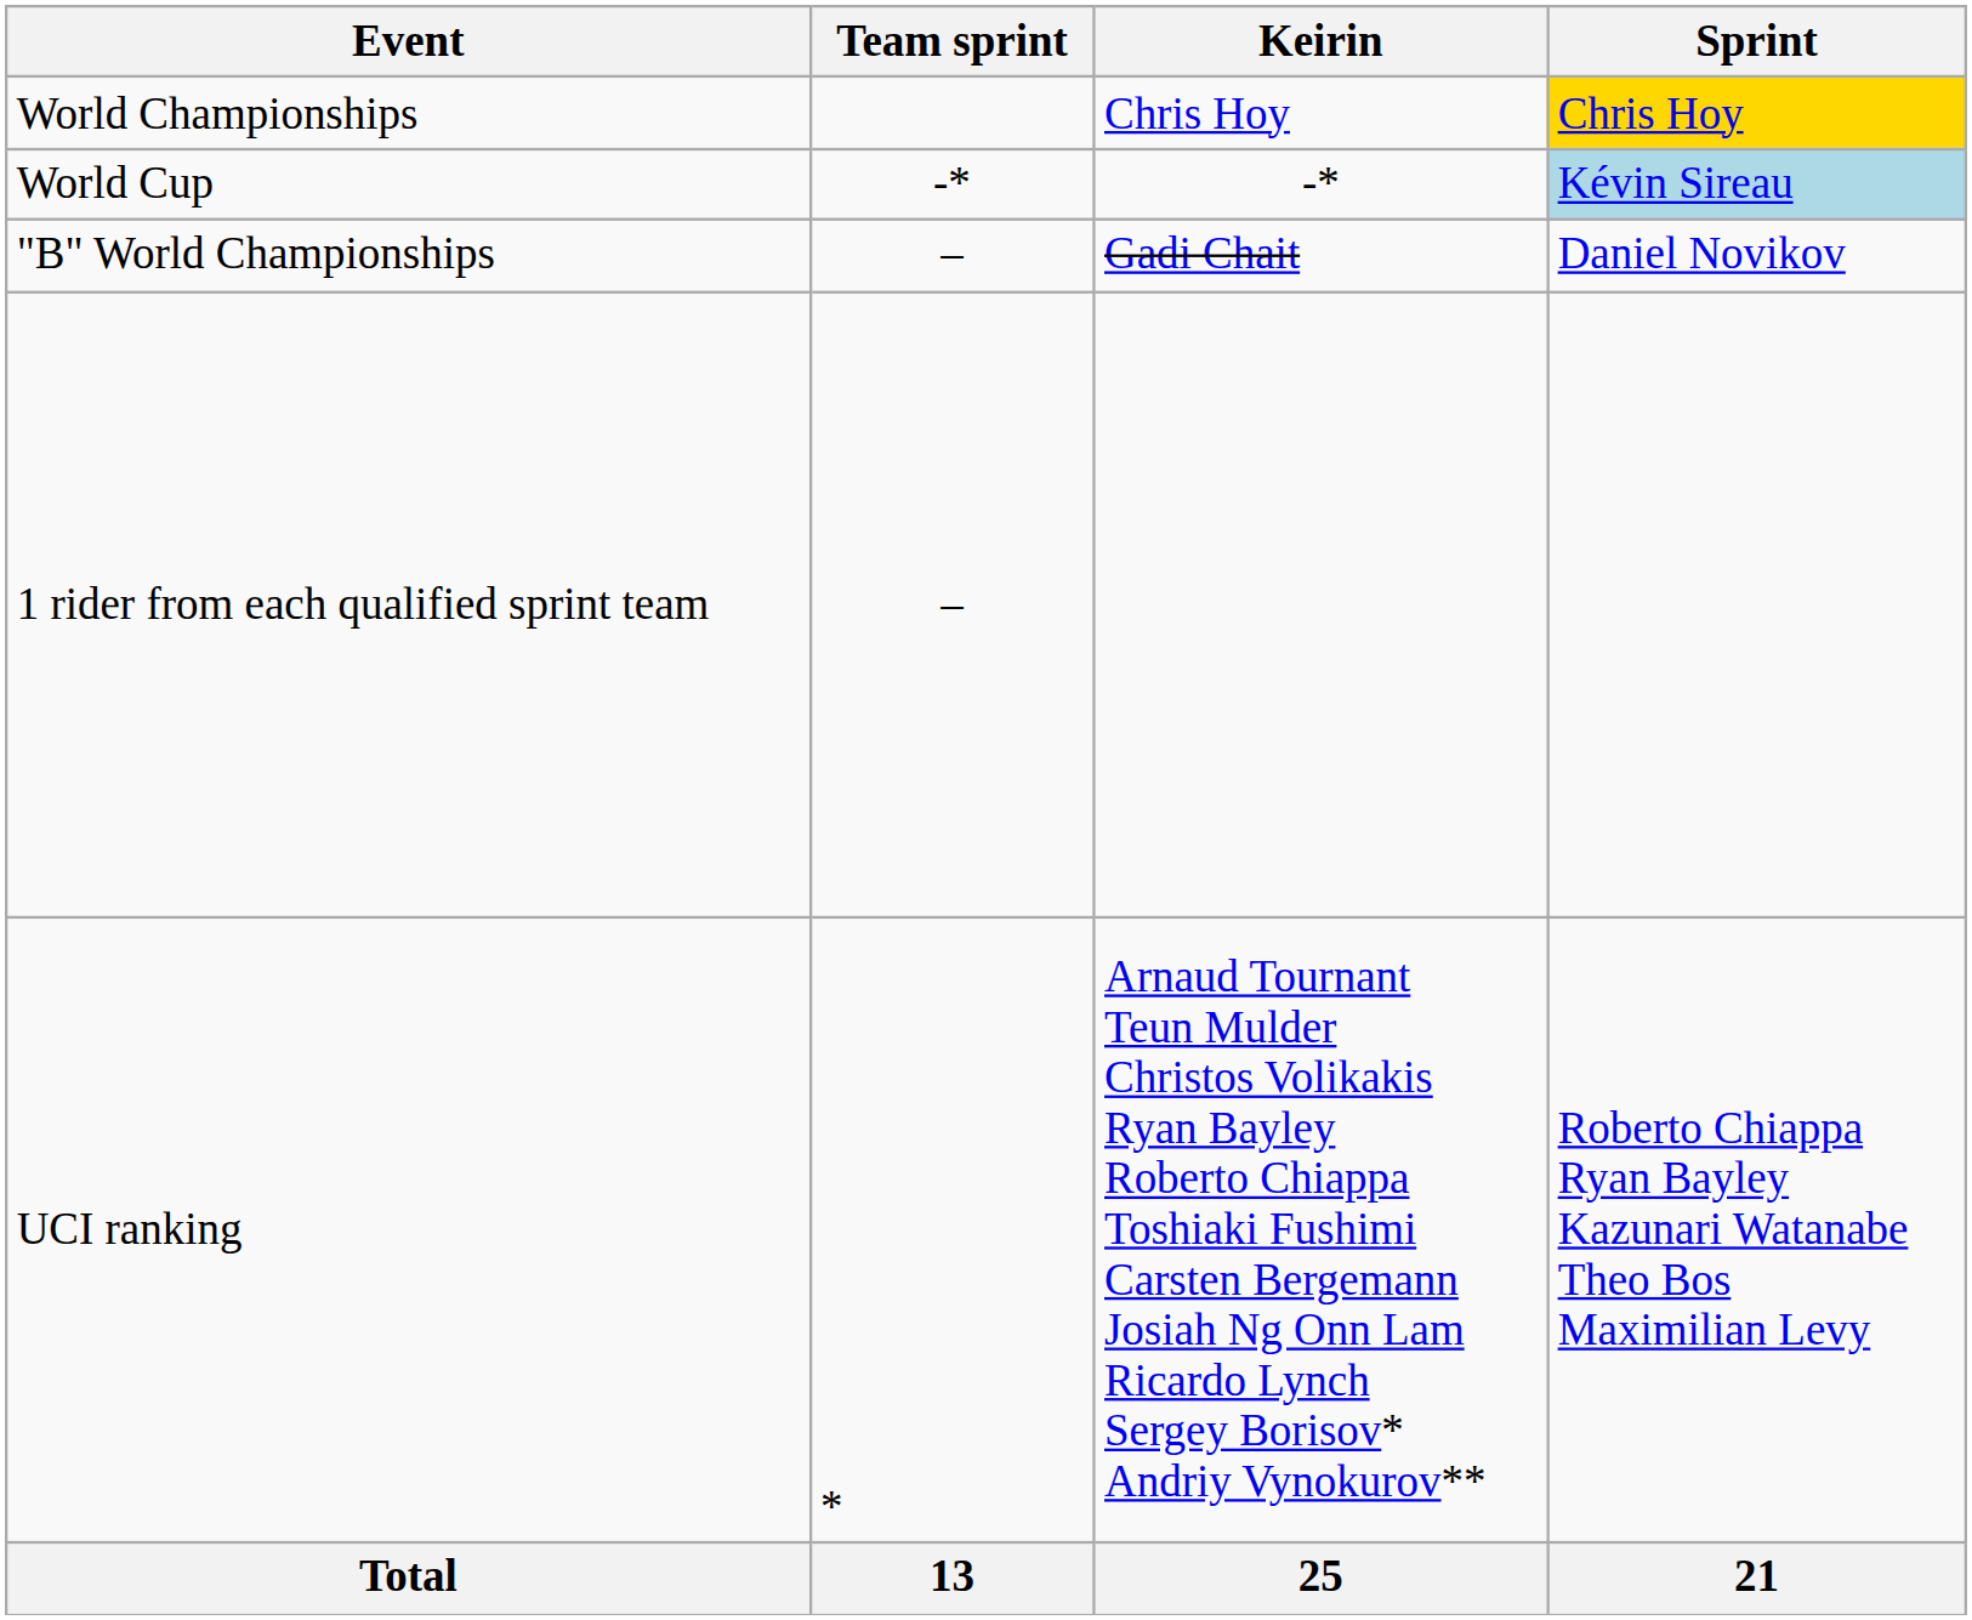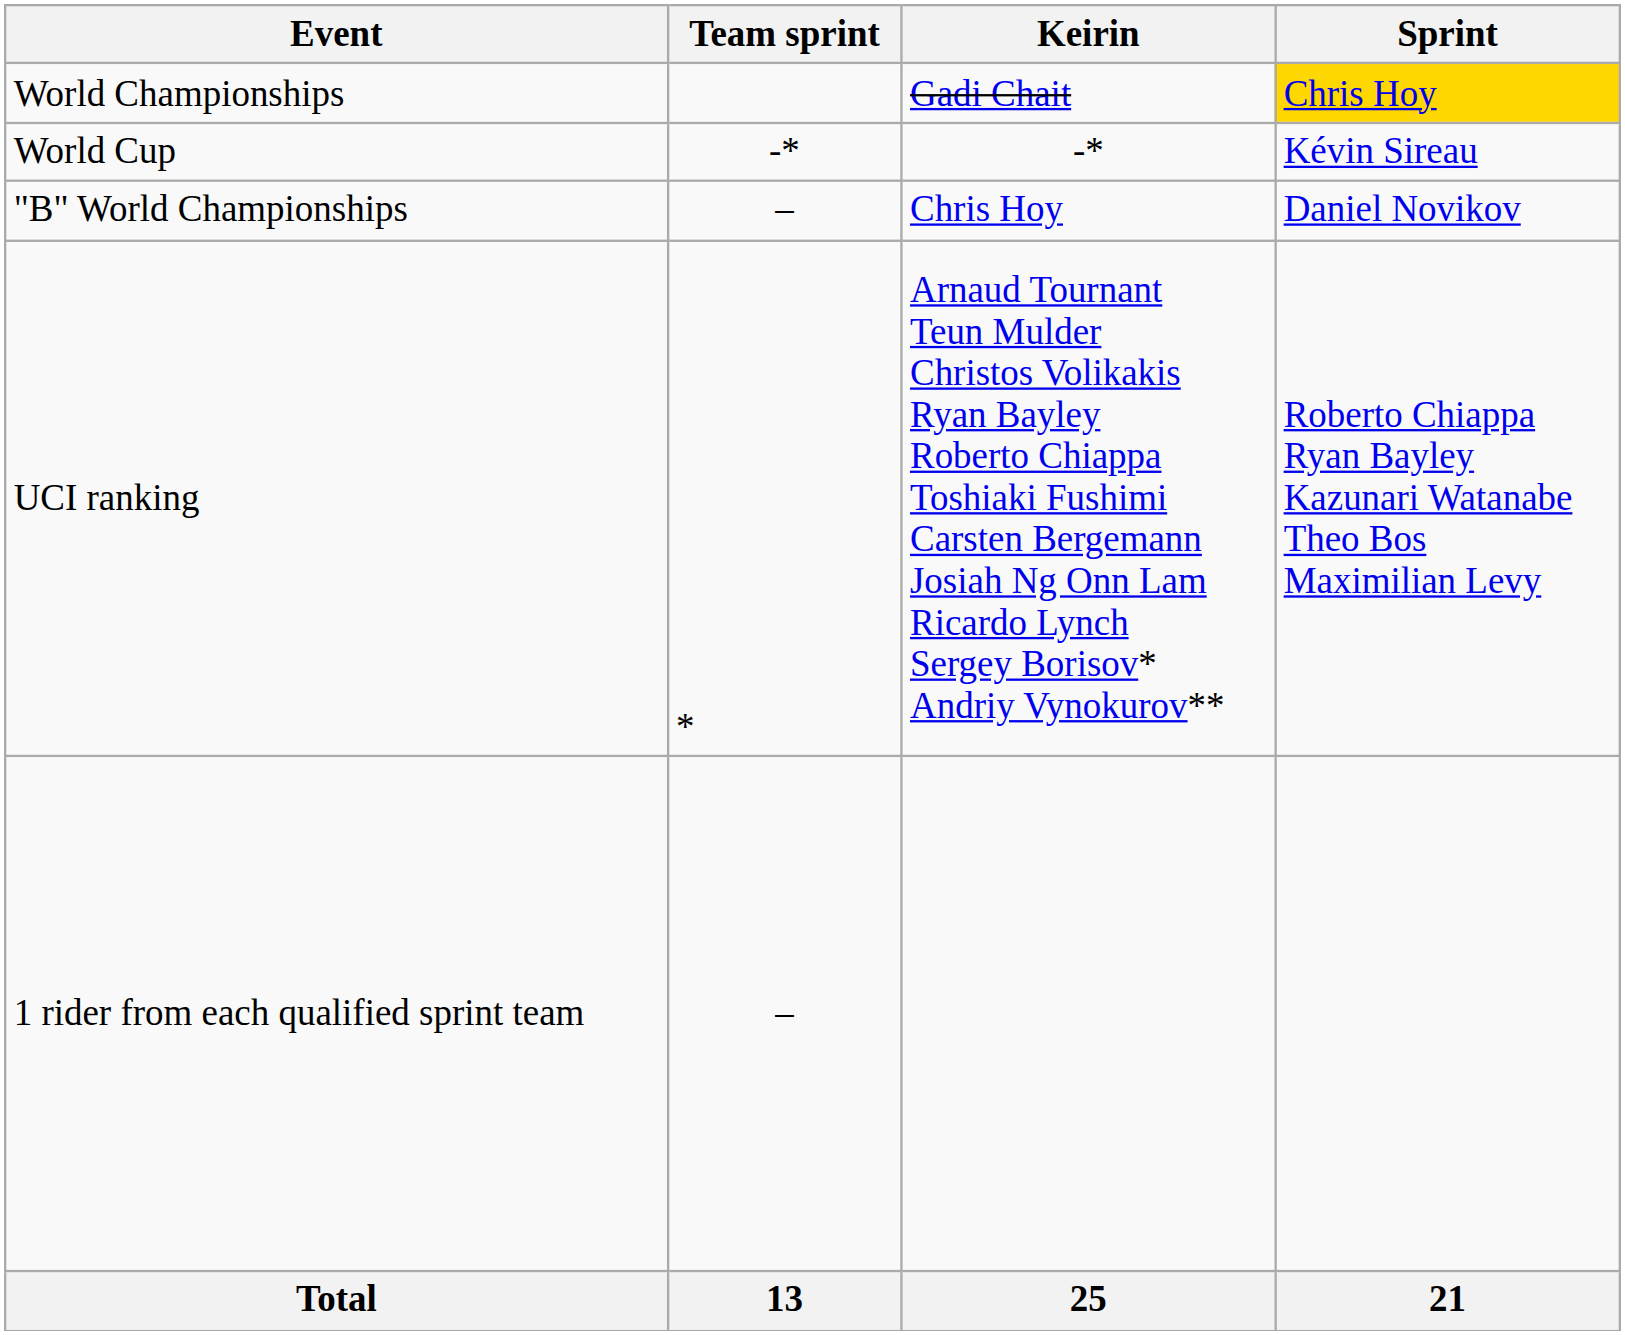World Championships | Keirin: Chris Hoy -> Gadi Chait
World Cup | Sprint: lightblue background -> no background
"B" World Championships | Keirin: Gadi Chait -> Chris Hoy
rows swapped: UCI ranking <-> 1 rider from each qualified sprint team
